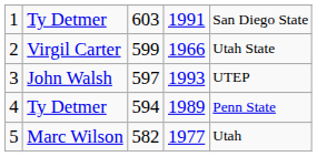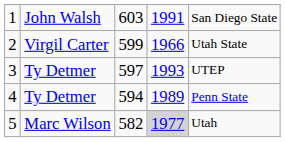1 | column 2: Ty Detmer -> John Walsh
3 | column 2: John Walsh -> Ty Detmer
5 | column 4: no background -> lightgrey background
